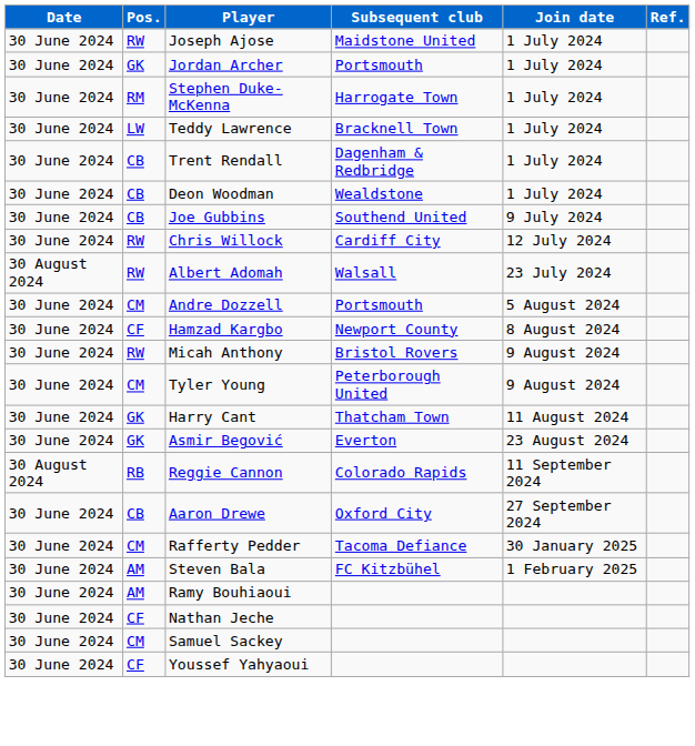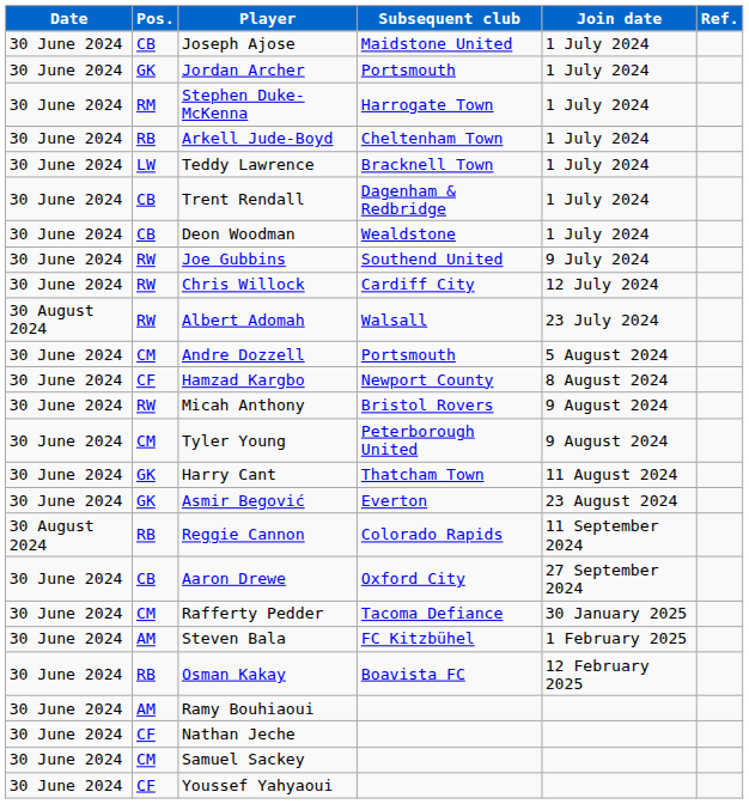Joseph Ajose | Pos.: RW -> CB
+ row: 30 June 2024 | RB | Arkell Jude-Boyd | Cheltenham Town | 1 July 2024
Joe Gubbins | Pos.: CB -> RW
+ row: 30 June 2024 | RB | Osman Kakay | Boavista FC | 12 February 2025
